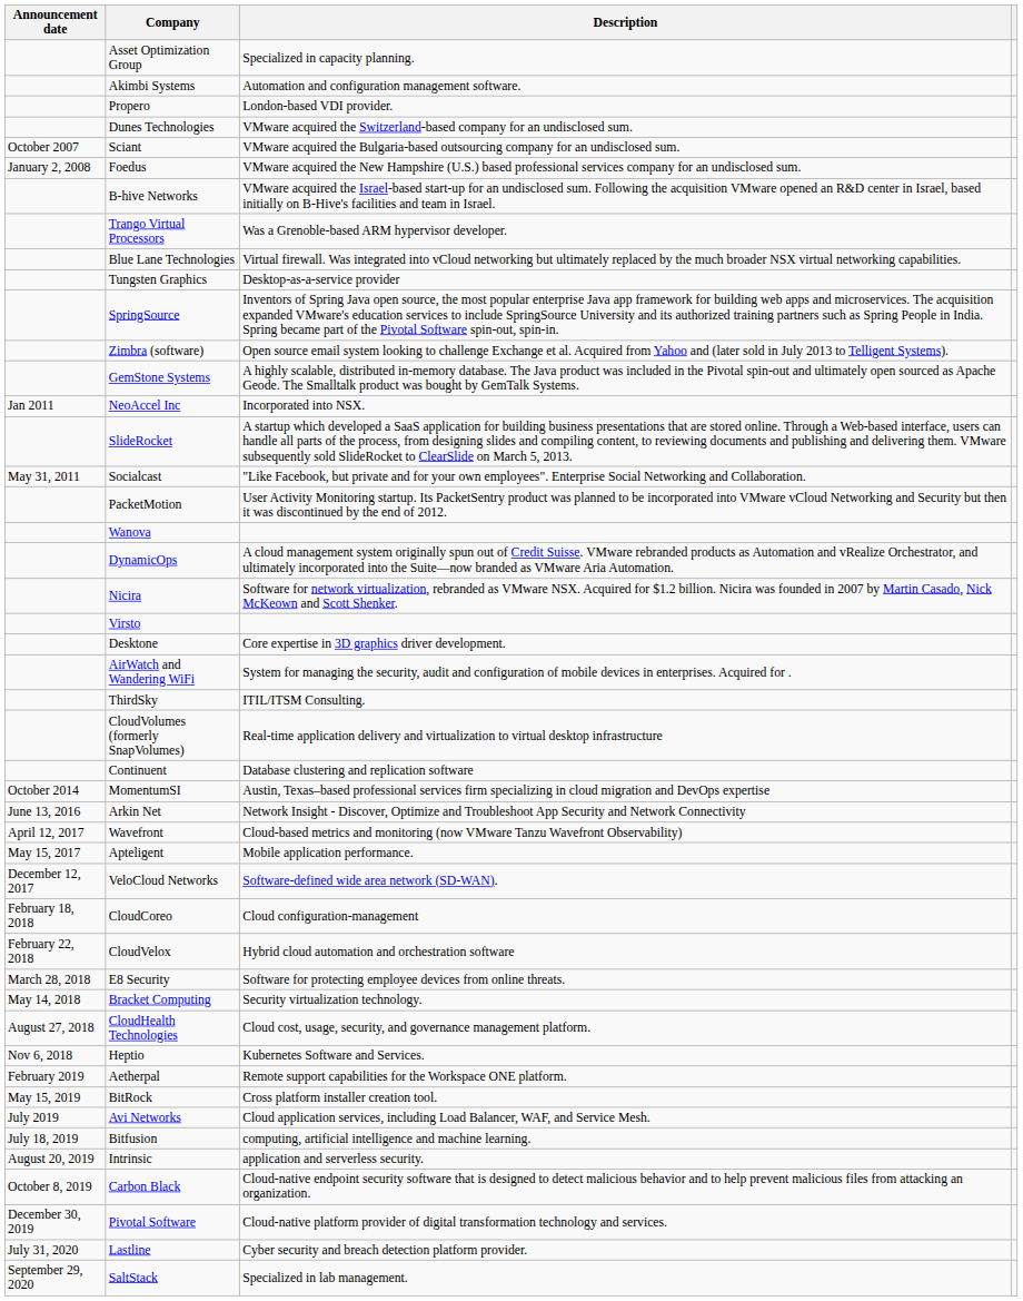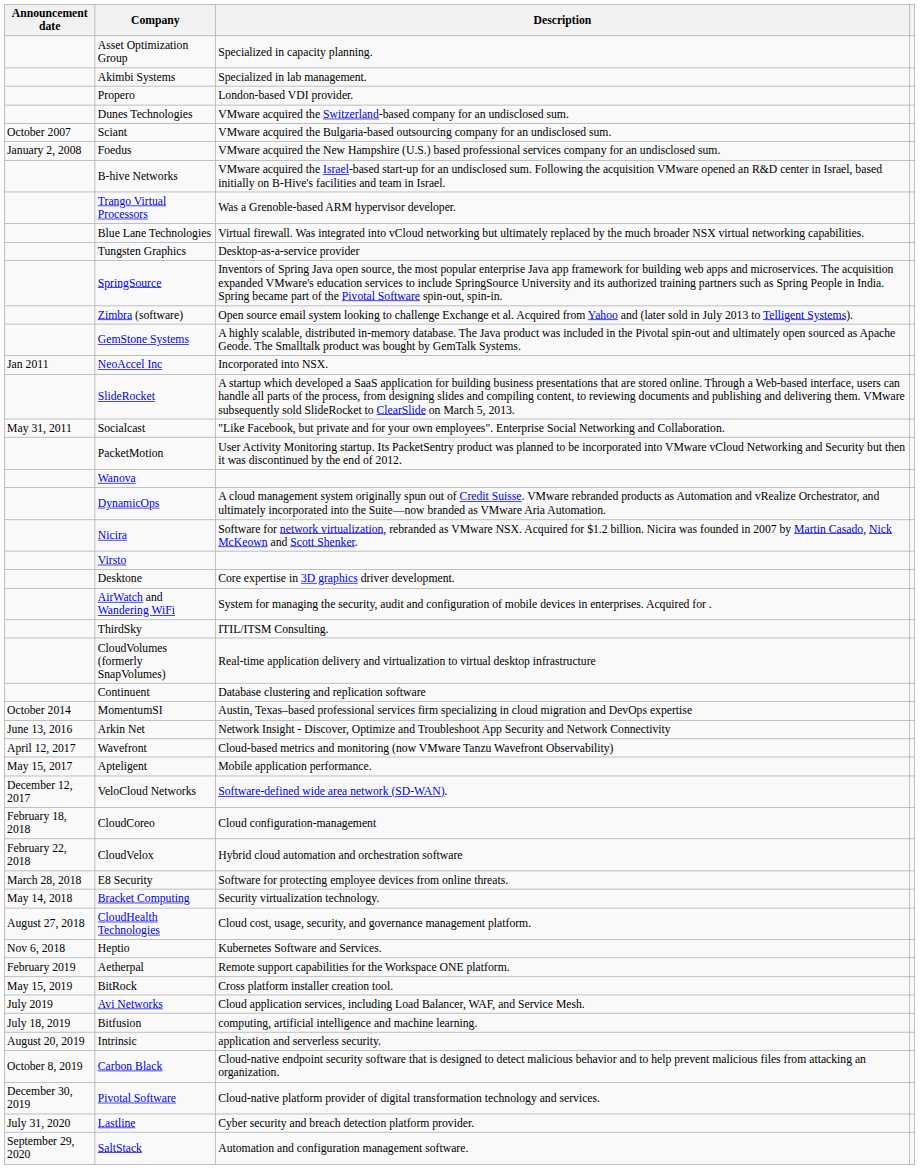Akimbi Systems | Description: Automation and configuration management software. -> Specialized in lab management.
SaltStack | Description: Specialized in lab management. -> Automation and configuration management software.
